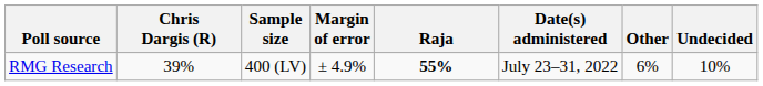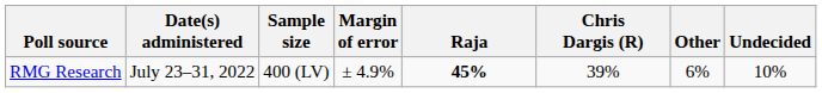columns swapped: Date(s) administered <-> Chris Dargis (R)
RMG Research | Raja: 55% -> 45%
